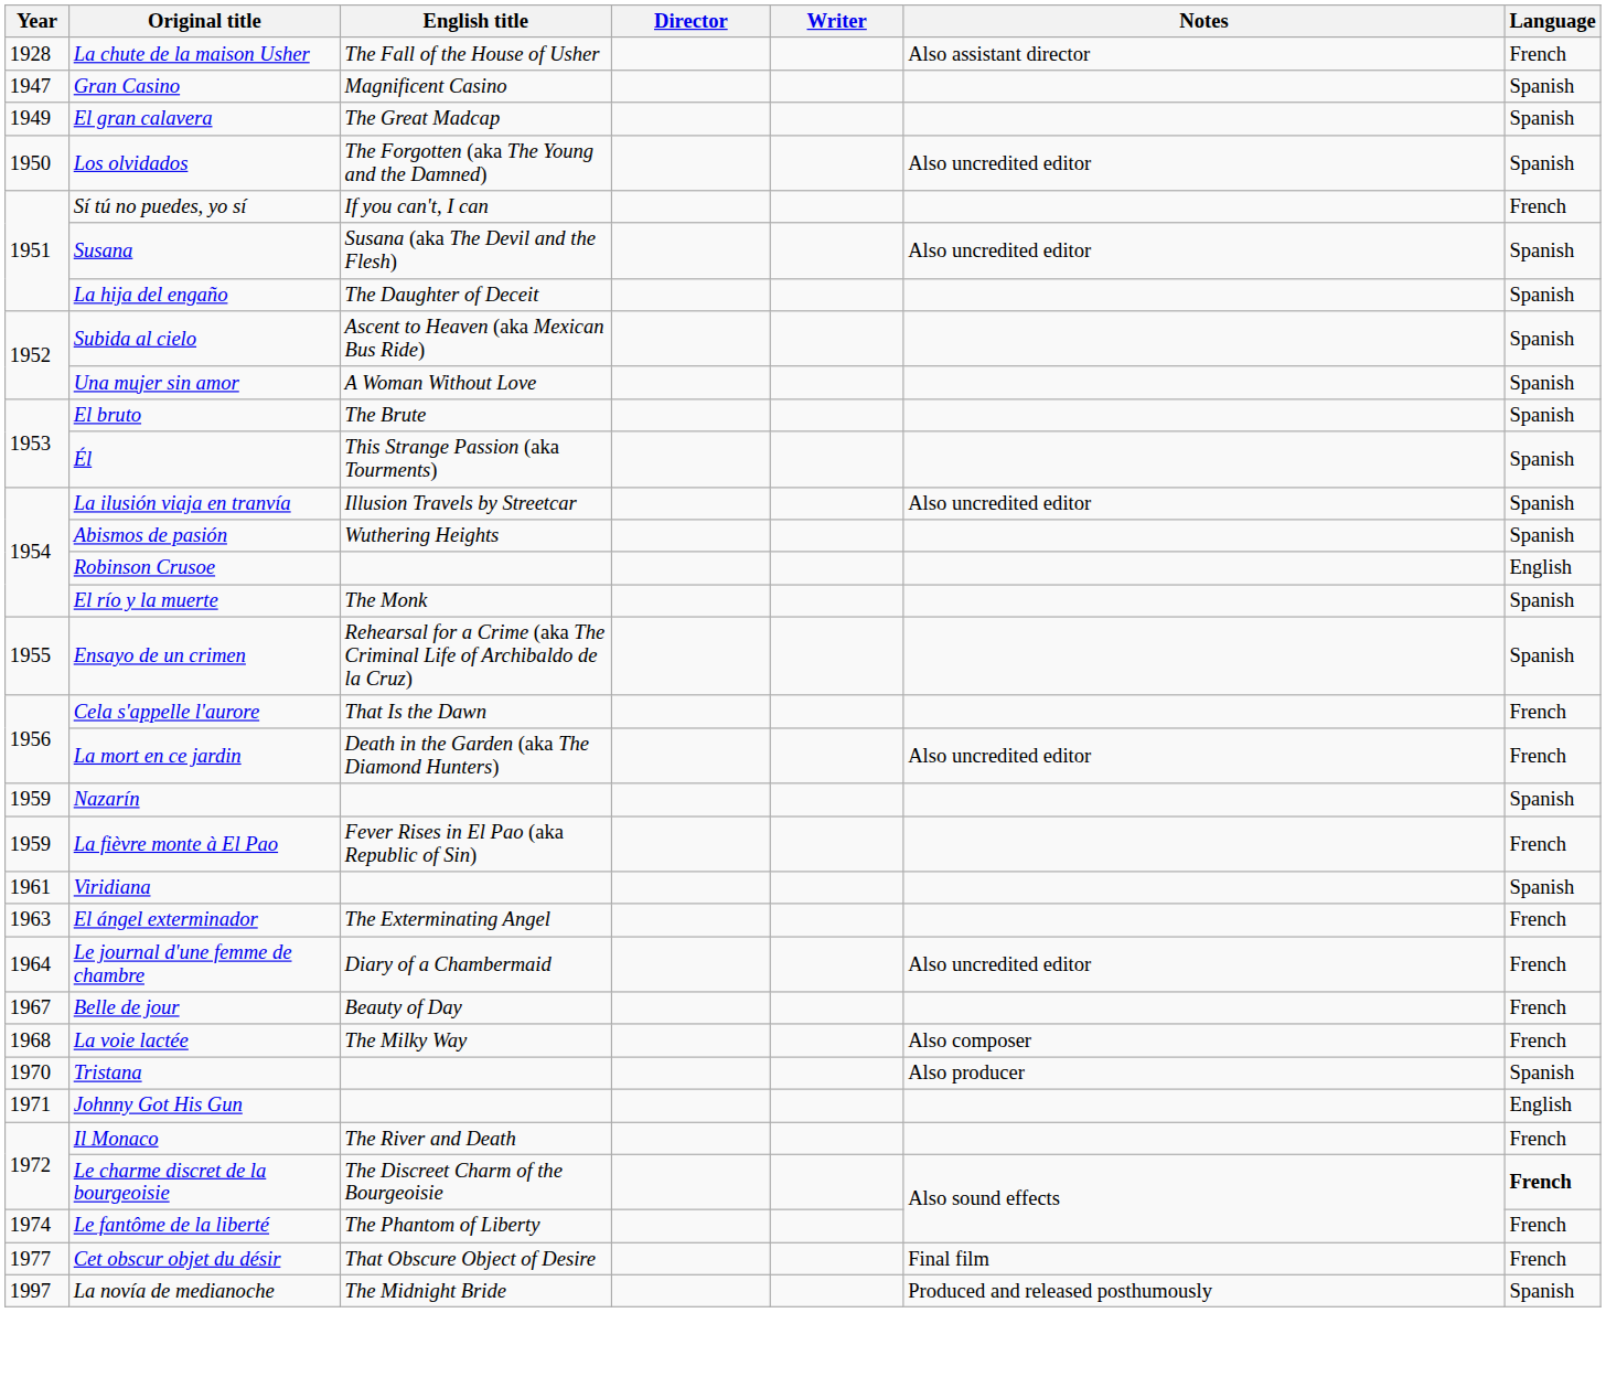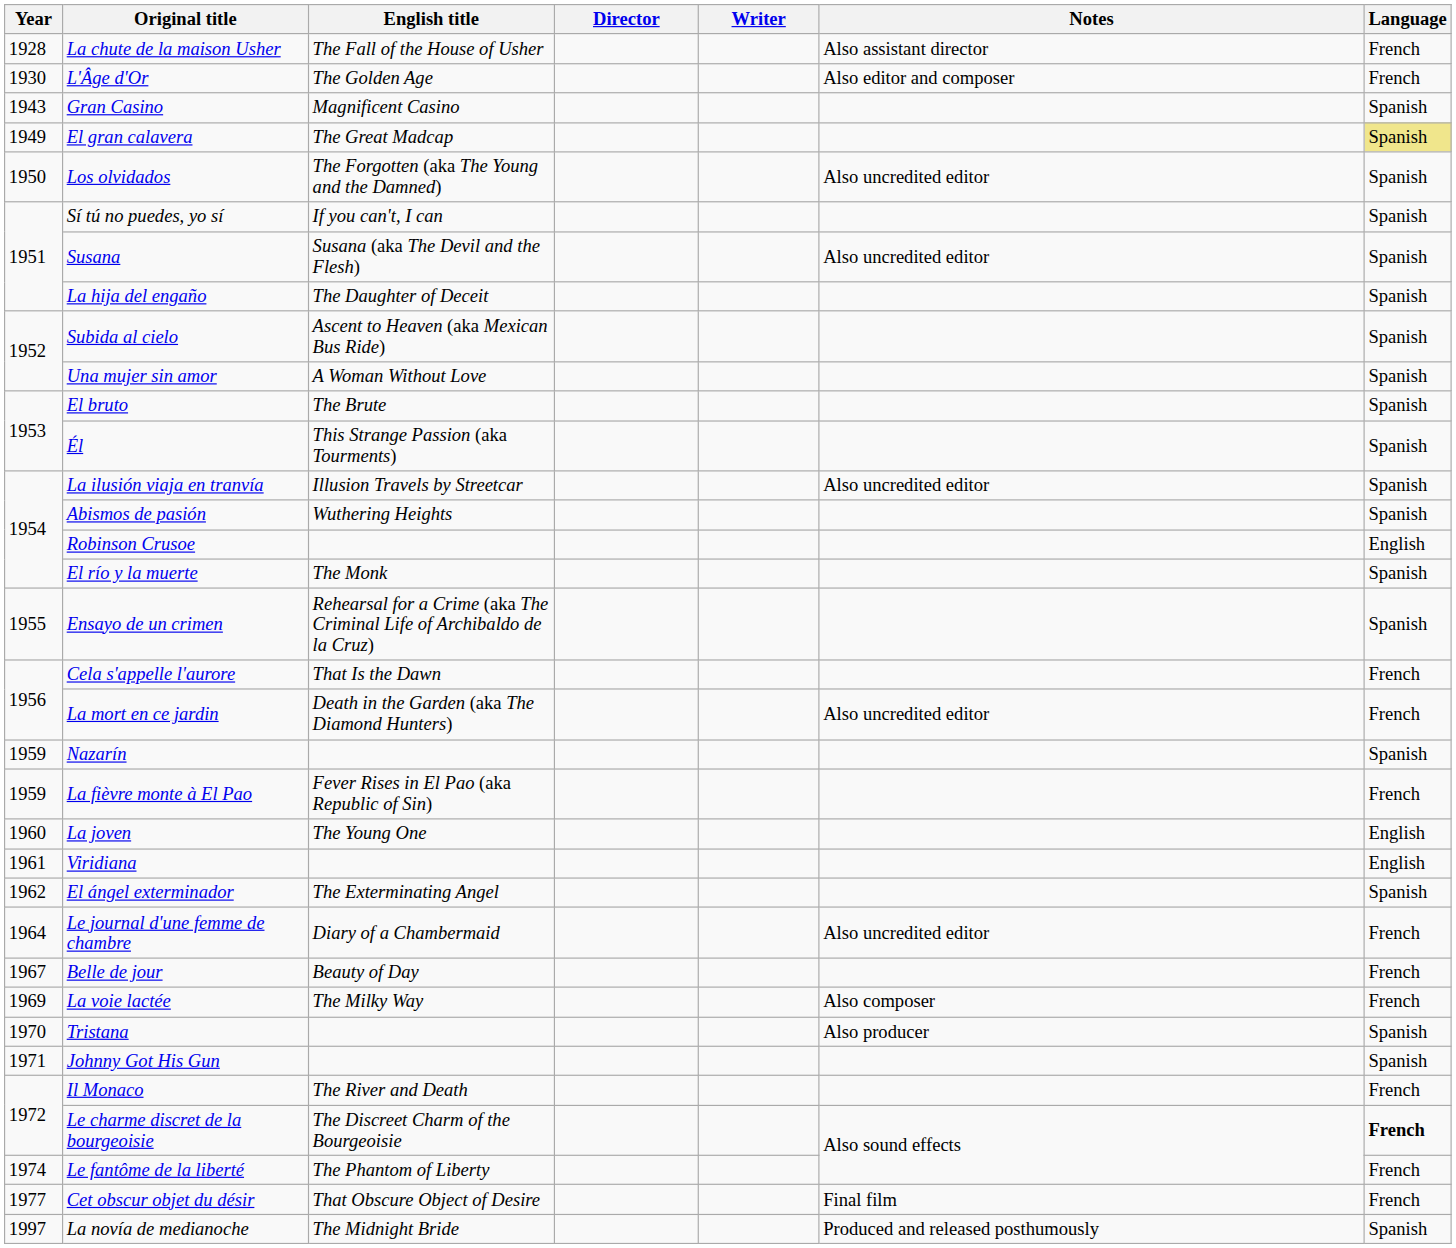+ row: 1930 | L'Âge d'Or | The Golden Age | Also editor and composer | French
Gran Casino | Year: 1947 -> 1943
El gran calavera | Language: no background -> khaki background
Sí tú no puedes, yo sí | Language: French -> Spanish
+ row: 1960 | La joven | The Young One | English
Viridiana | Language: Spanish -> English
El ángel exterminador | Year: 1963 -> 1962
El ángel exterminador | Language: French -> Spanish
La voie lactée | Year: 1968 -> 1969
Johnny Got His Gun | Language: English -> Spanish
